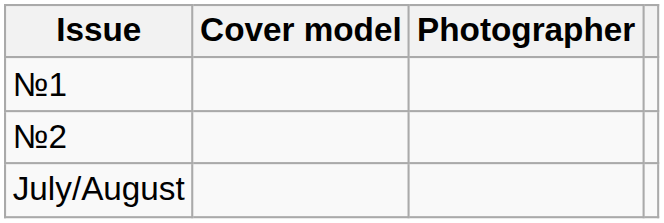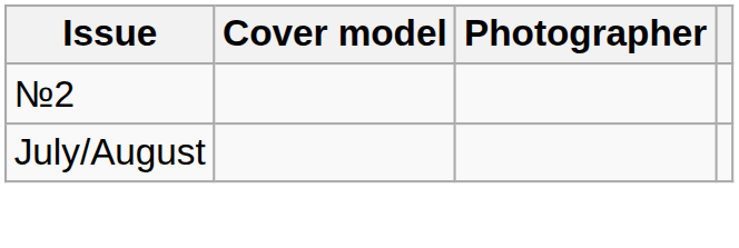- row: №1
